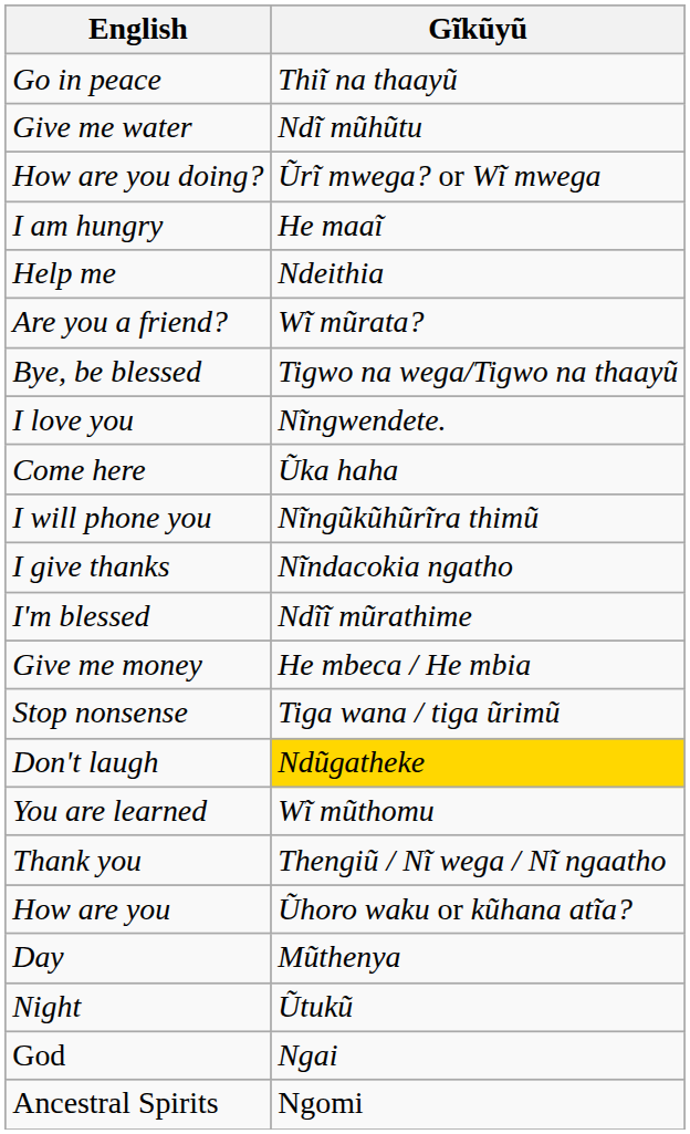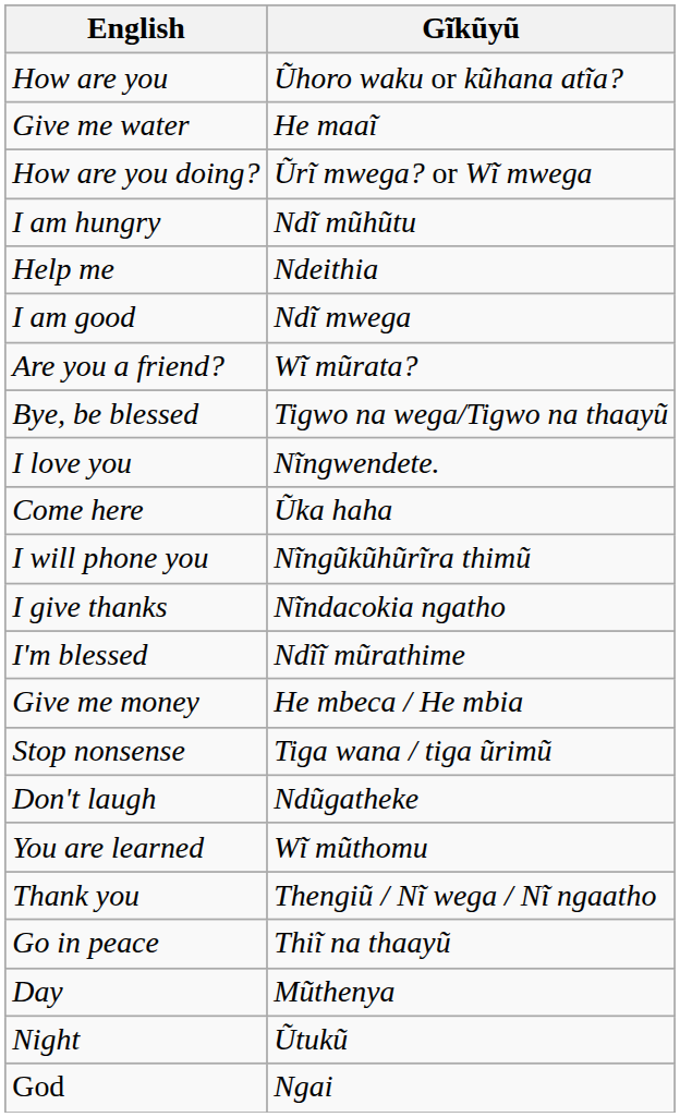rows swapped: How are you <-> Go in peace
Give me water | Gĩkũyũ: Ndĩ mũhũtu -> He maaĩ
I am hungry | Gĩkũyũ: He maaĩ -> Ndĩ mũhũtu
+ row: I am good | Ndĩ mwega
Don't laugh | Gĩkũyũ: gold background -> no background
- row: Ancestral Spirits | Ngomi
